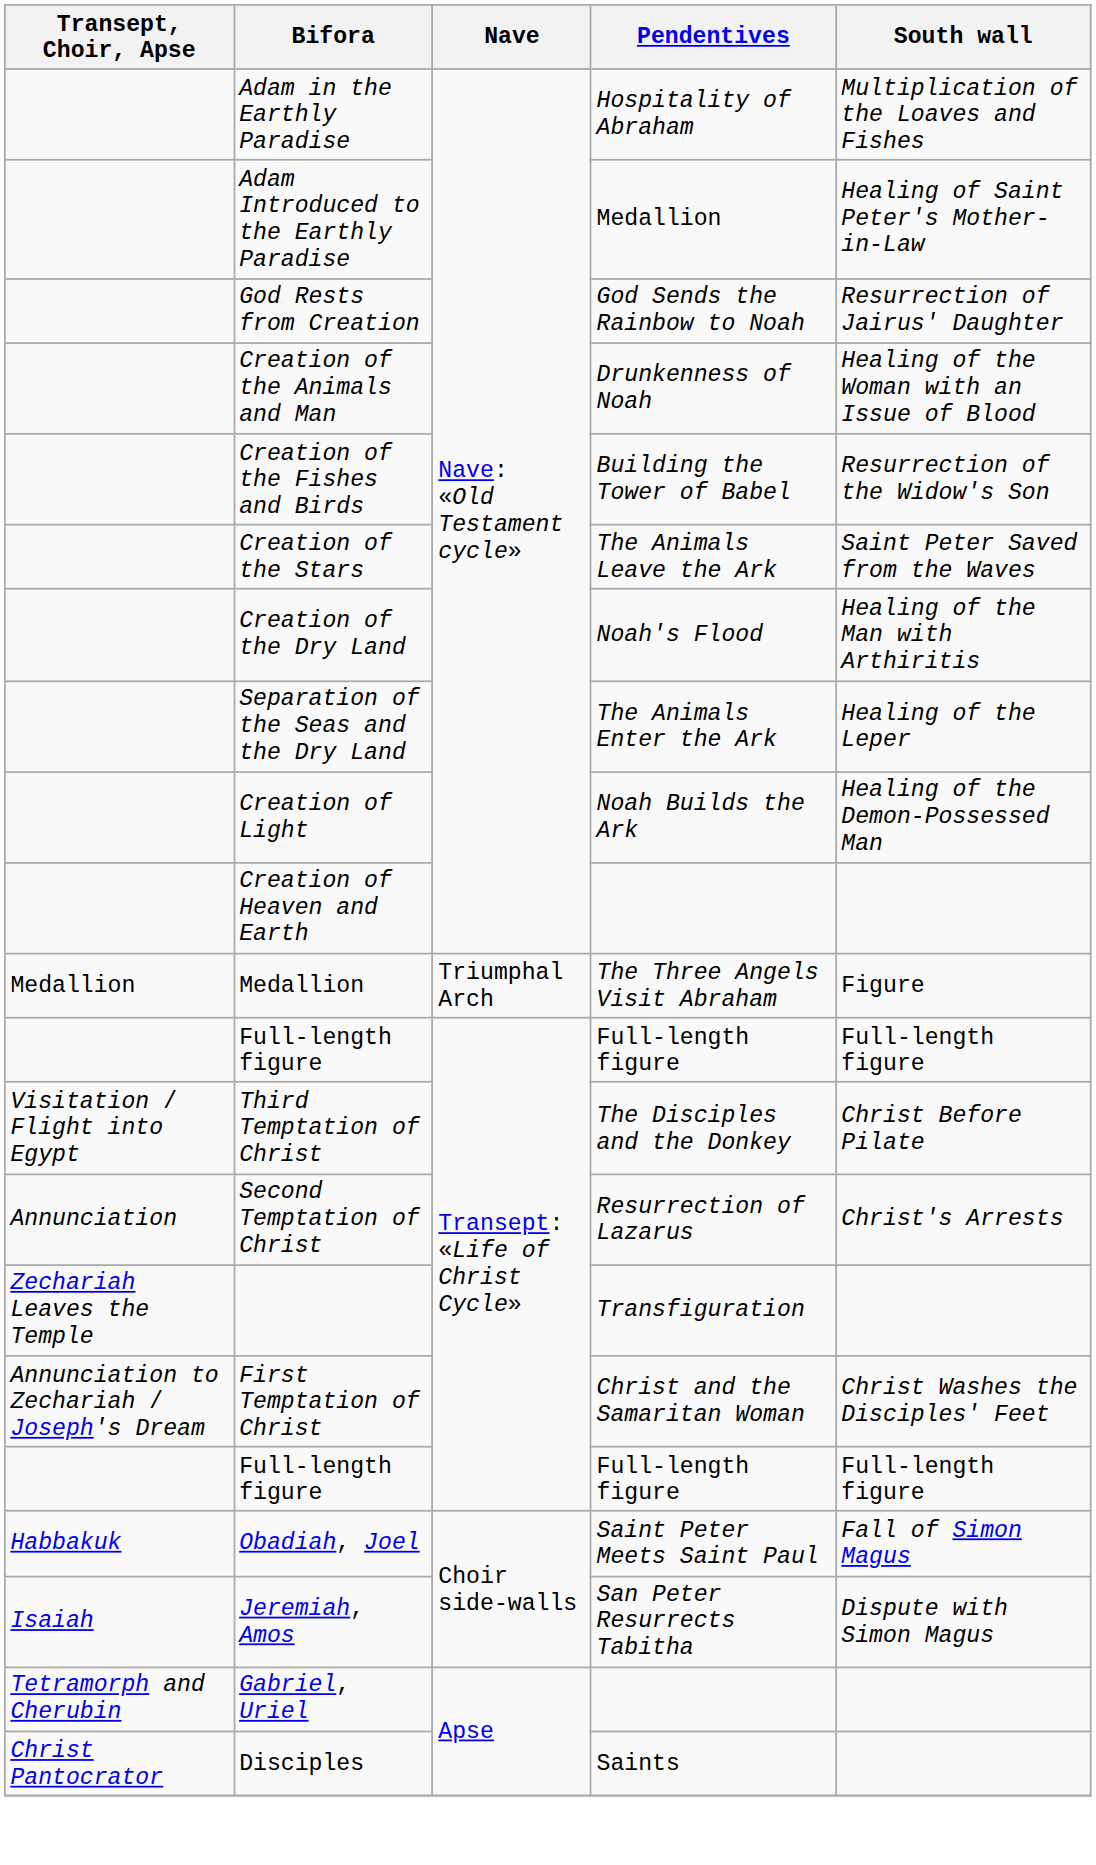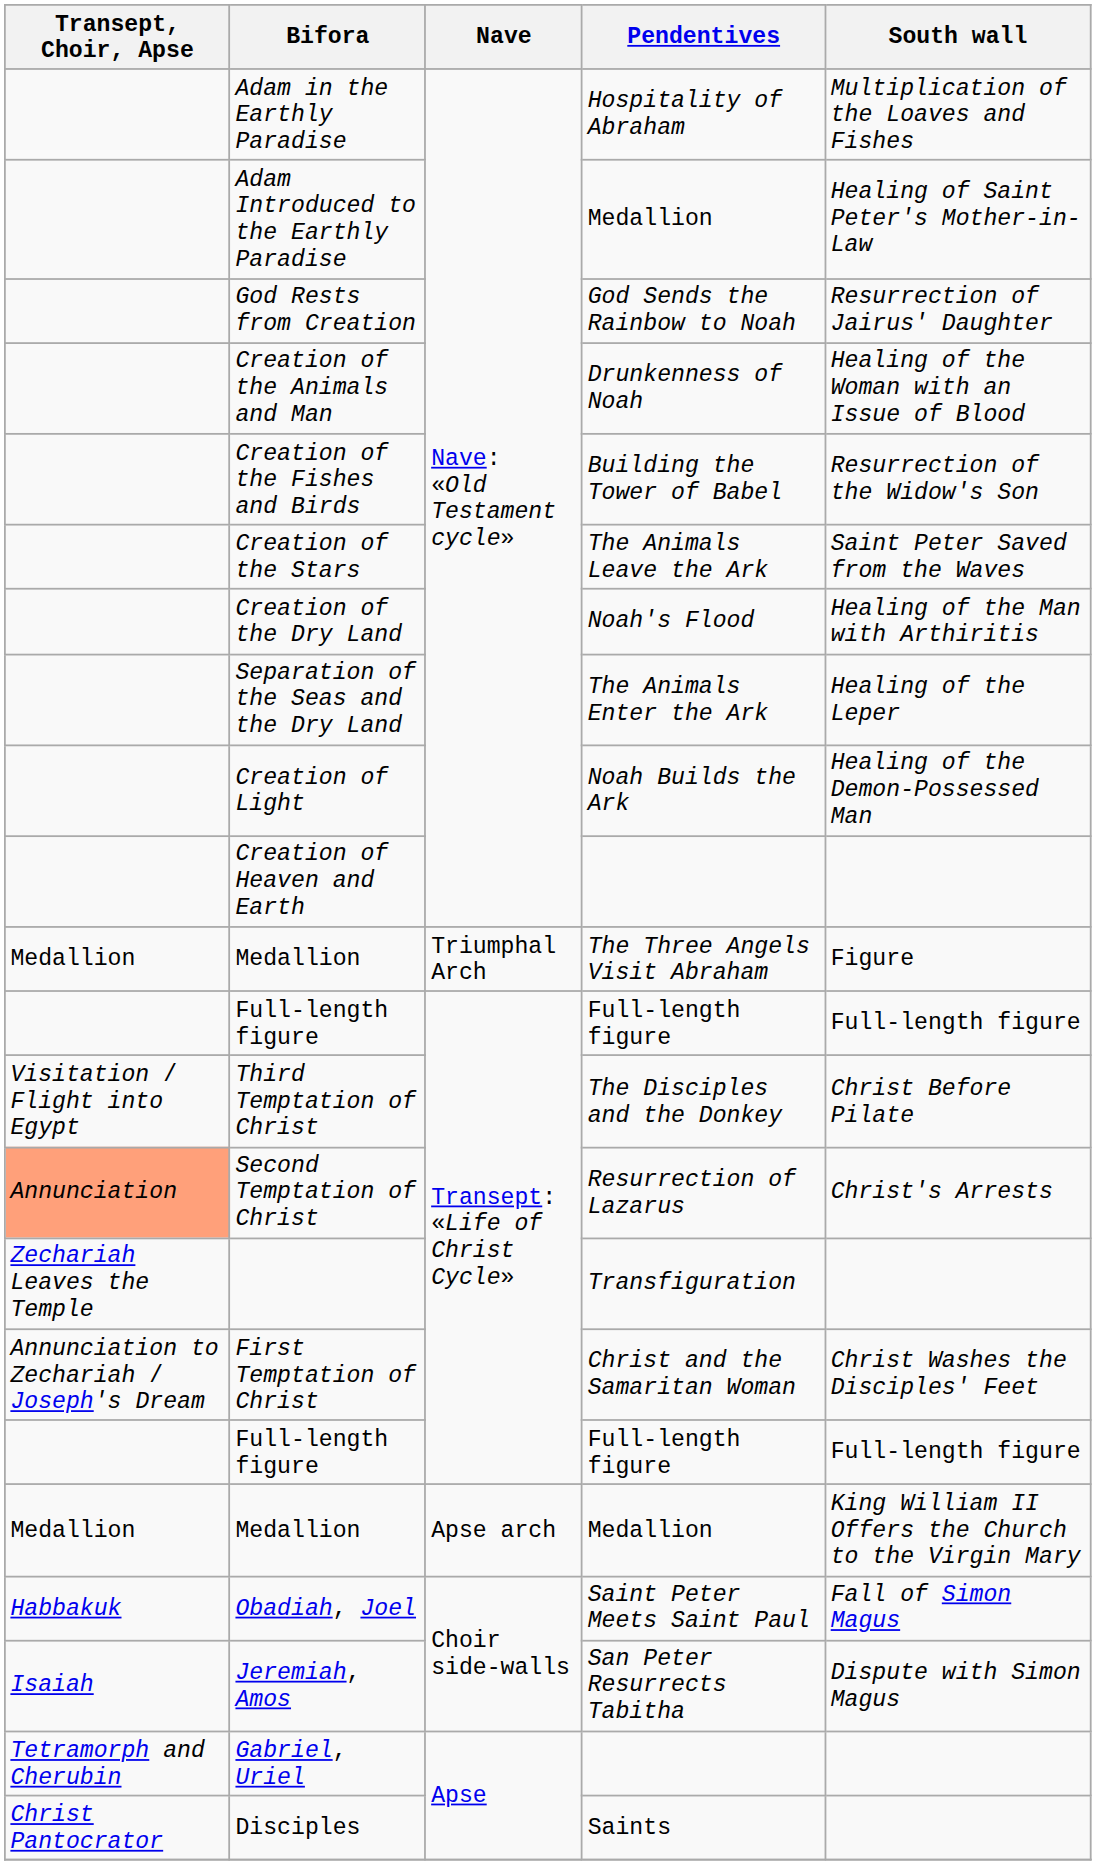Second Temptation of Christ | Transept, Choir, Apse: no background -> lightsalmon background
+ row: Medallion | Medallion | Apse arch | Medallion | King William II Offers the Church to the Virgin Mary
